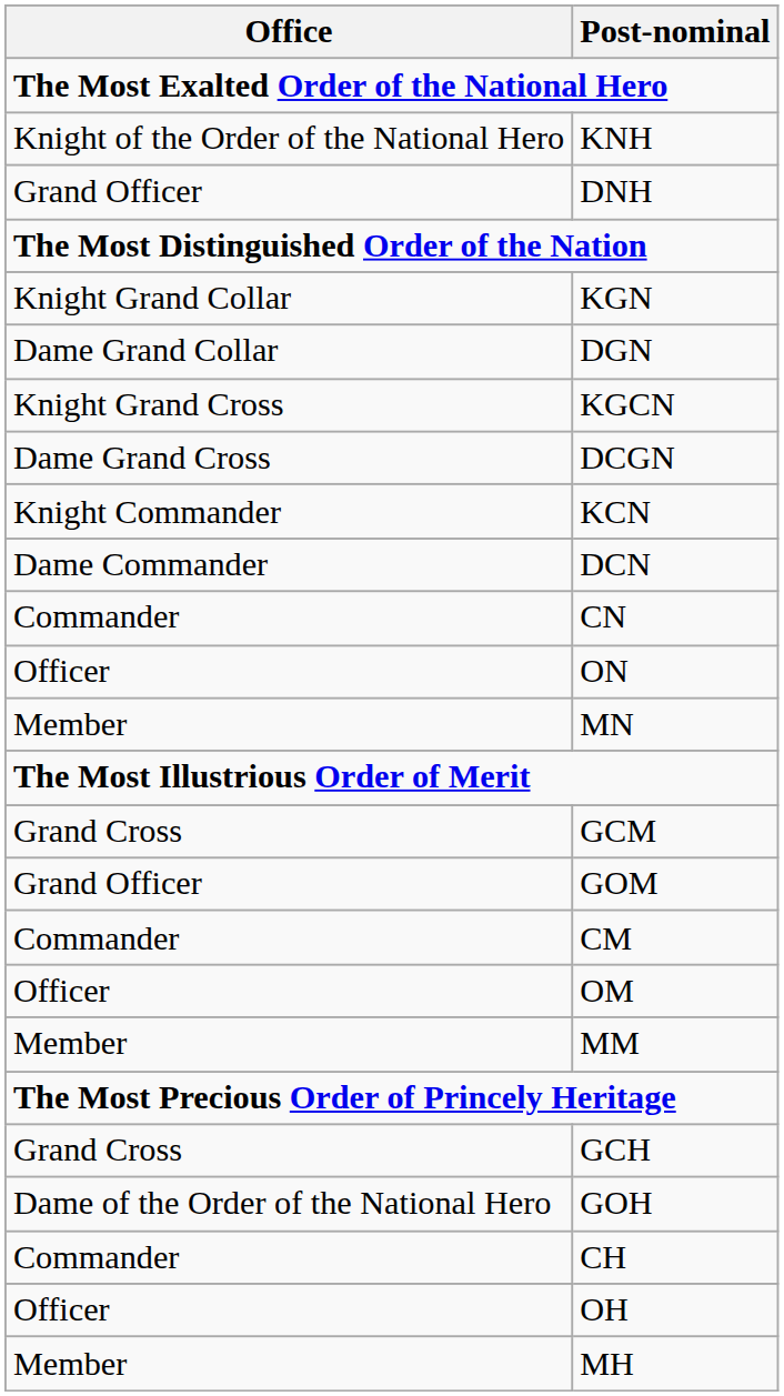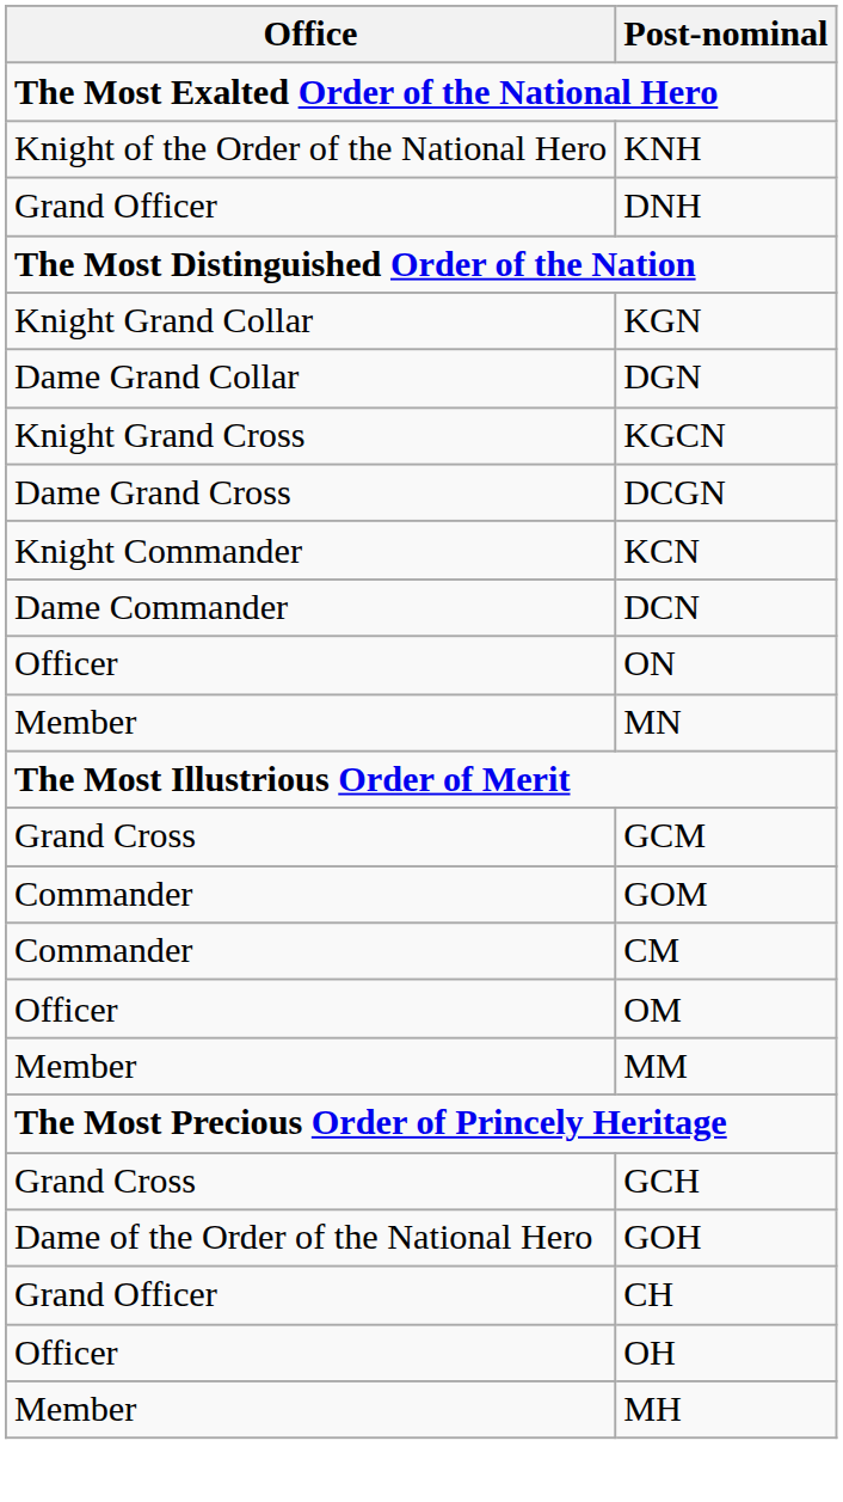- row: Commander | CN
GOM | Office: Grand Officer -> Commander
CH | Office: Commander -> Grand Officer
